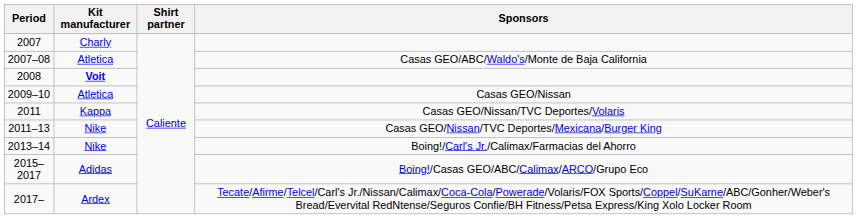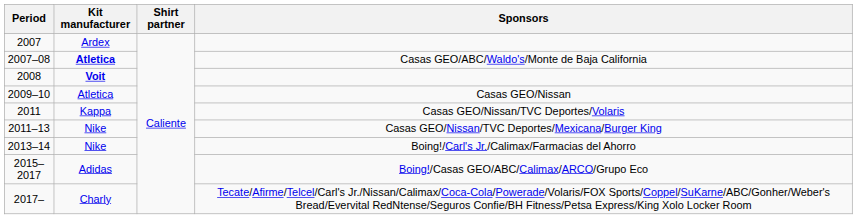2007 | Kit manufacturer: Charly -> Ardex
2007–08 | Kit manufacturer: normal -> bold
2017– | Kit manufacturer: Ardex -> Charly
